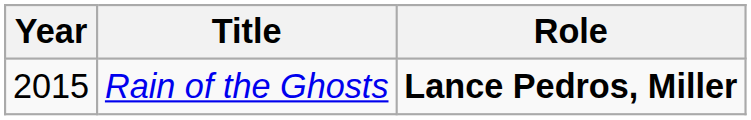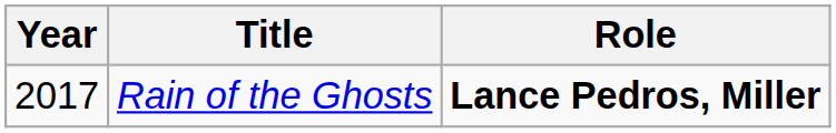Rain of the Ghosts | Year: 2015 -> 2017
